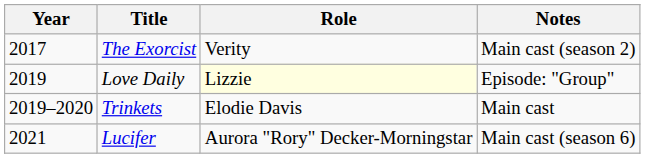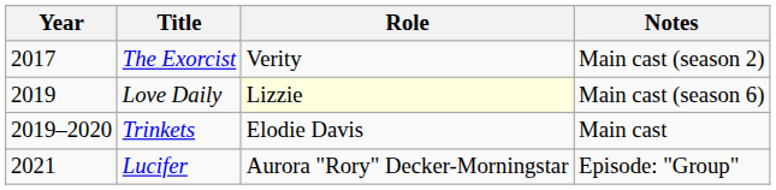Love Daily | Notes: Episode: "Group" -> Main cast (season 6)
Lucifer | Notes: Main cast (season 6) -> Episode: "Group"
